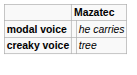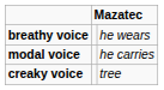+ row: breathy voice | he wears
